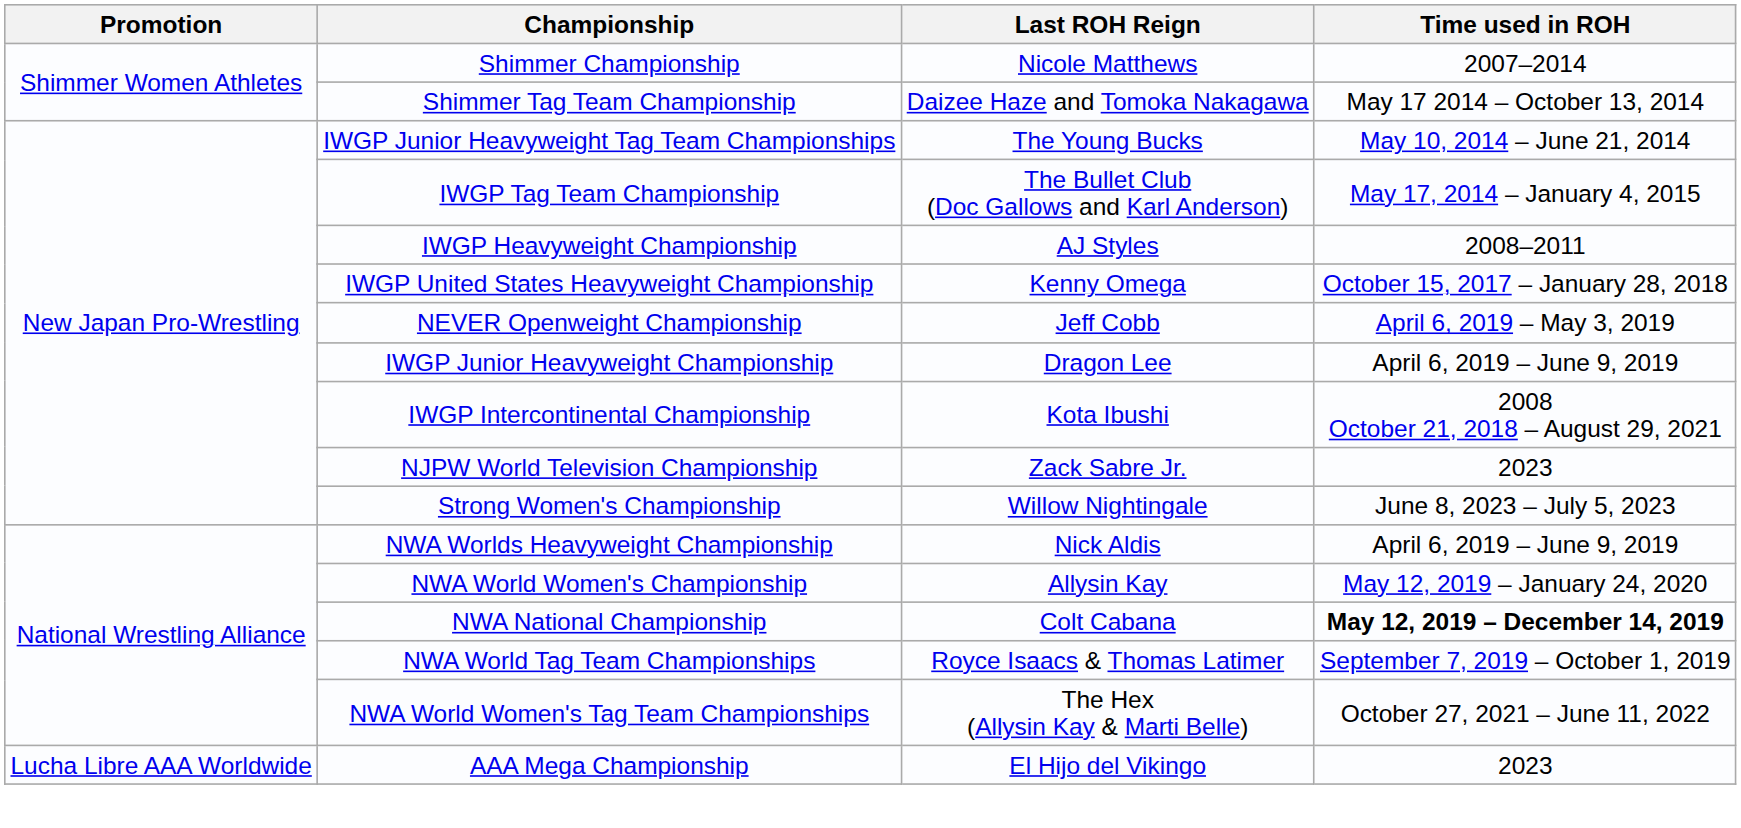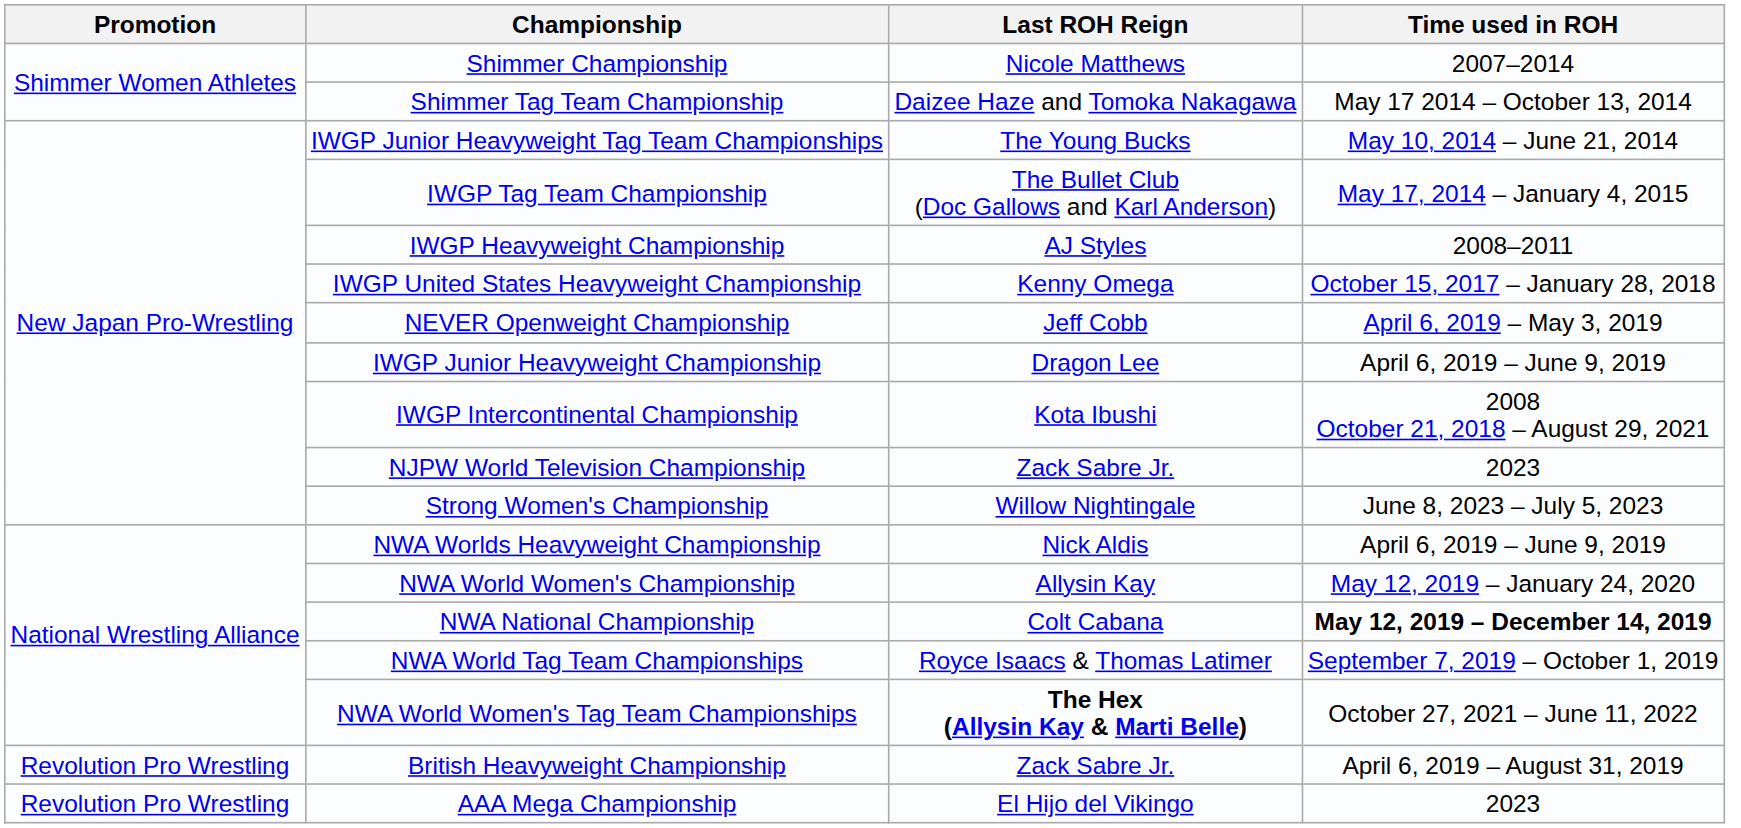NWA World Women's Tag Team Championships | Last ROH Reign: normal -> bold
+ row: Revolution Pro Wrestling | British Heavyweight Championship | Zack Sabre Jr. | April 6, 2019 – August 31, 2019
AAA Mega Championship | Promotion: Lucha Libre AAA Worldwide -> Revolution Pro Wrestling
